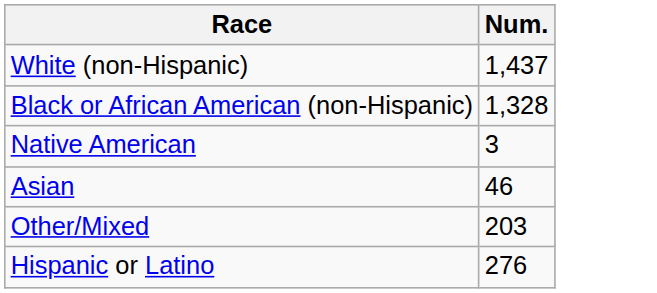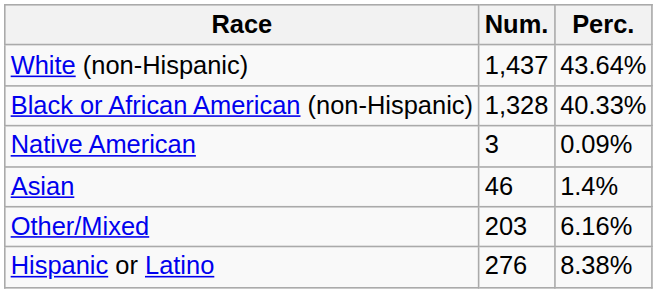+ column: Perc. | 43.64% | 40.33% | 0.09% | 1.4% | 6.16% | 8.38%
